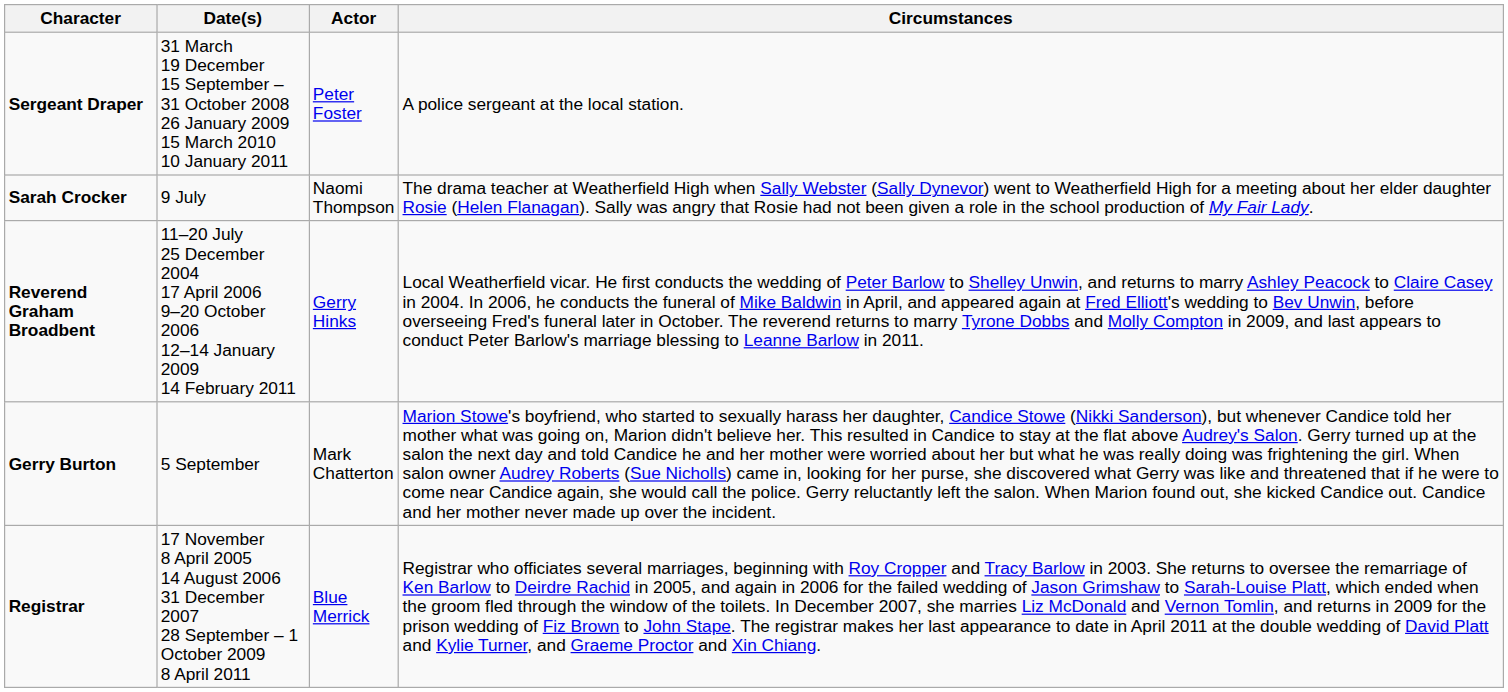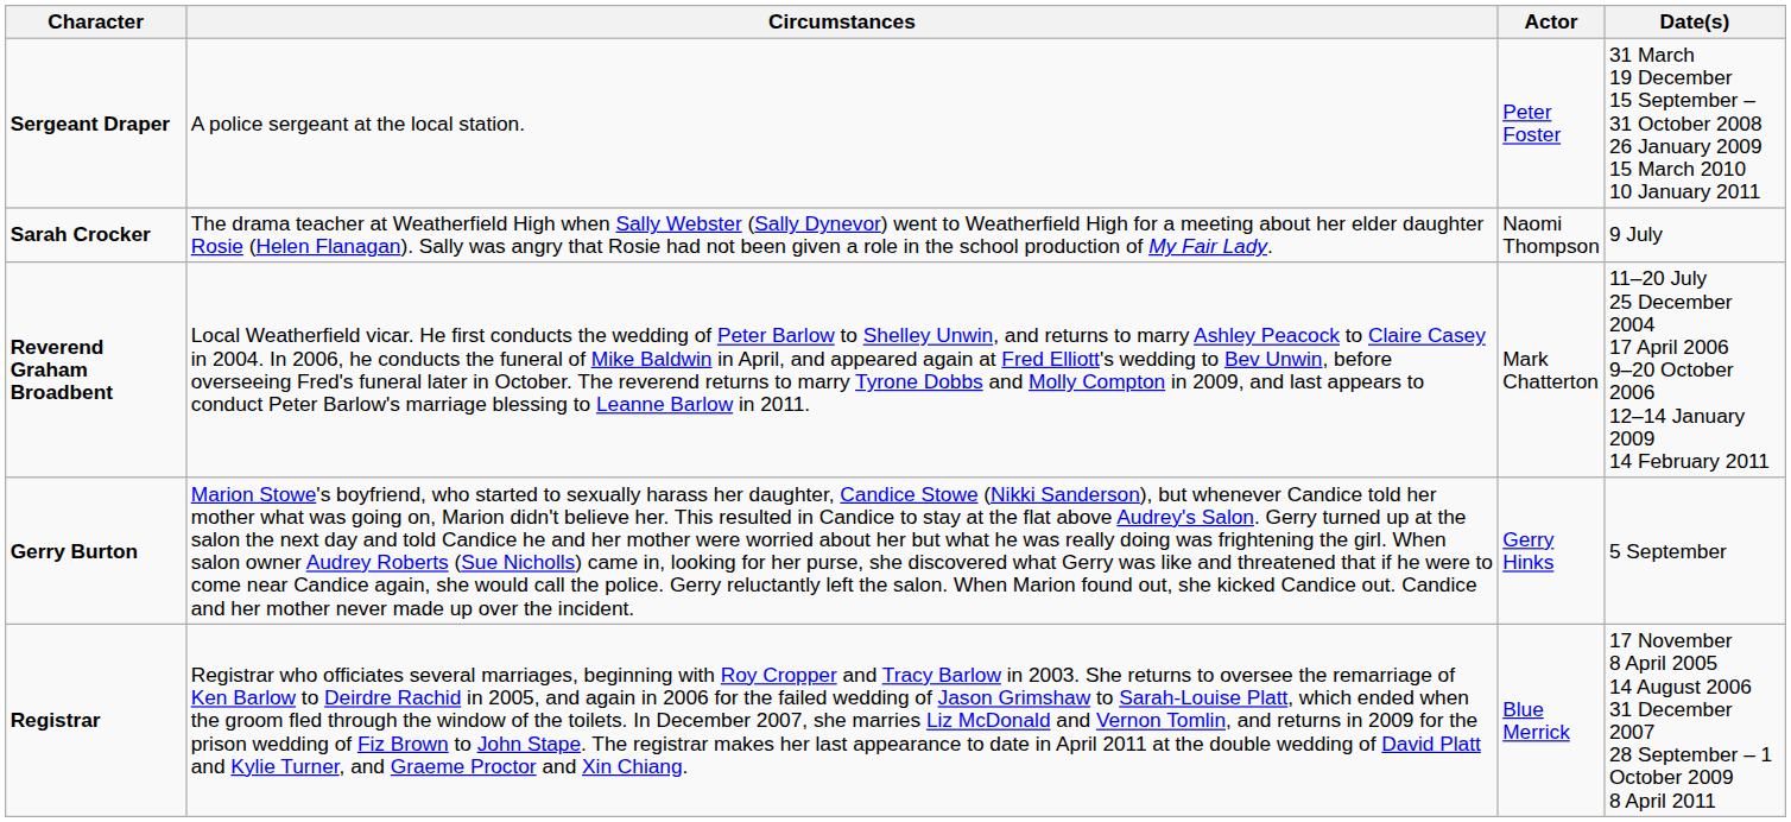columns swapped: Date(s) <-> Circumstances
Reverend Graham Broadbent | Actor: Gerry Hinks -> Mark Chatterton
Gerry Burton | Actor: Mark Chatterton -> Gerry Hinks
